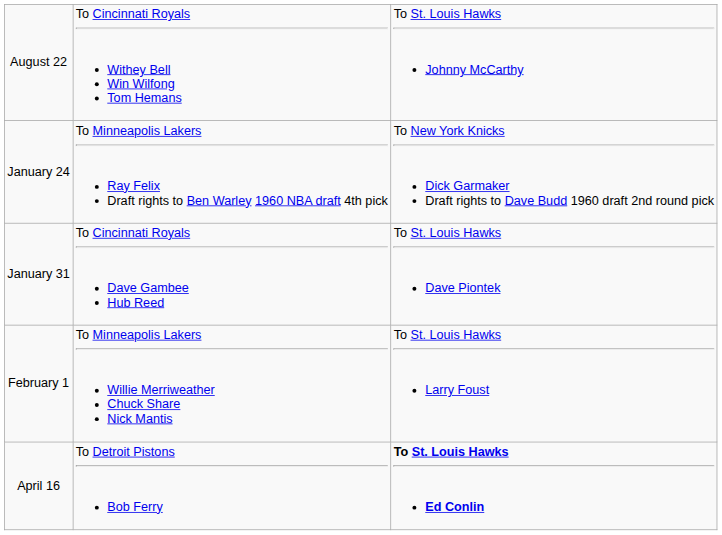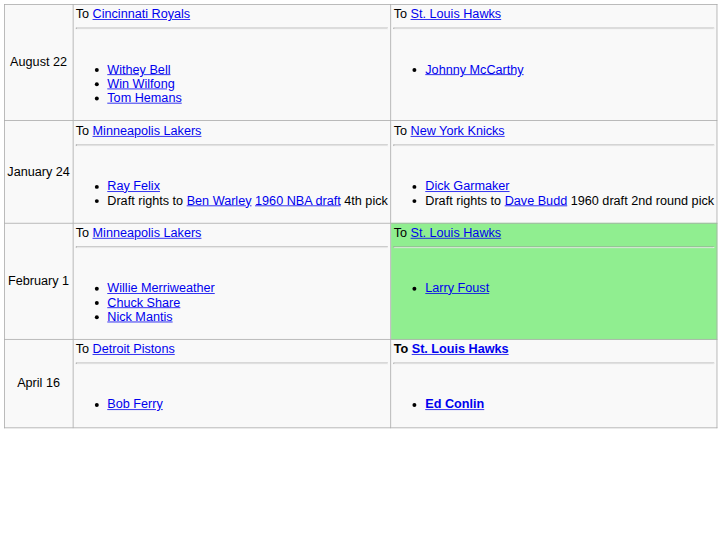- row: January 31 | To Cincinnati Royals Dave Gambee Hub Reed | To St. Louis Hawks Dave Piontek
February 1 | column 3: no background -> lightgreen background
